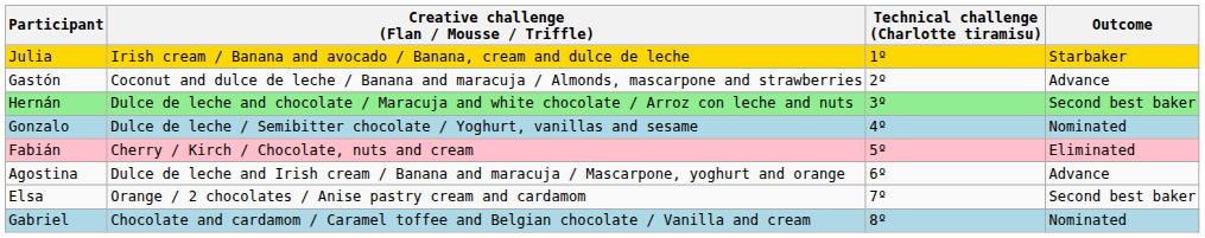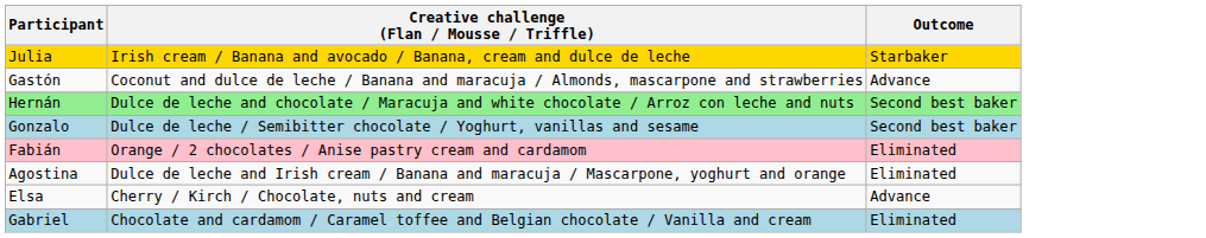- column: Technical challenge (Charlotte tiramisu) | 1º | 2º | 3º | 4º | 5º | 6º | 7º | 8º
Gonzalo | Outcome: Nominated -> Second best baker
Fabián | Creative challenge (Flan / Mousse / Triffle): Cherry / Kirch / Chocolate, nuts and cream -> Orange / 2 chocolates / Anise pastry cream and cardamom
Agostina | Outcome: Advance -> Eliminated
Elsa | Creative challenge (Flan / Mousse / Triffle): Orange / 2 chocolates / Anise pastry cream and cardamom -> Cherry / Kirch / Chocolate, nuts and cream
Elsa | Outcome: Second best baker -> Advance
Gabriel | Outcome: Nominated -> Eliminated
